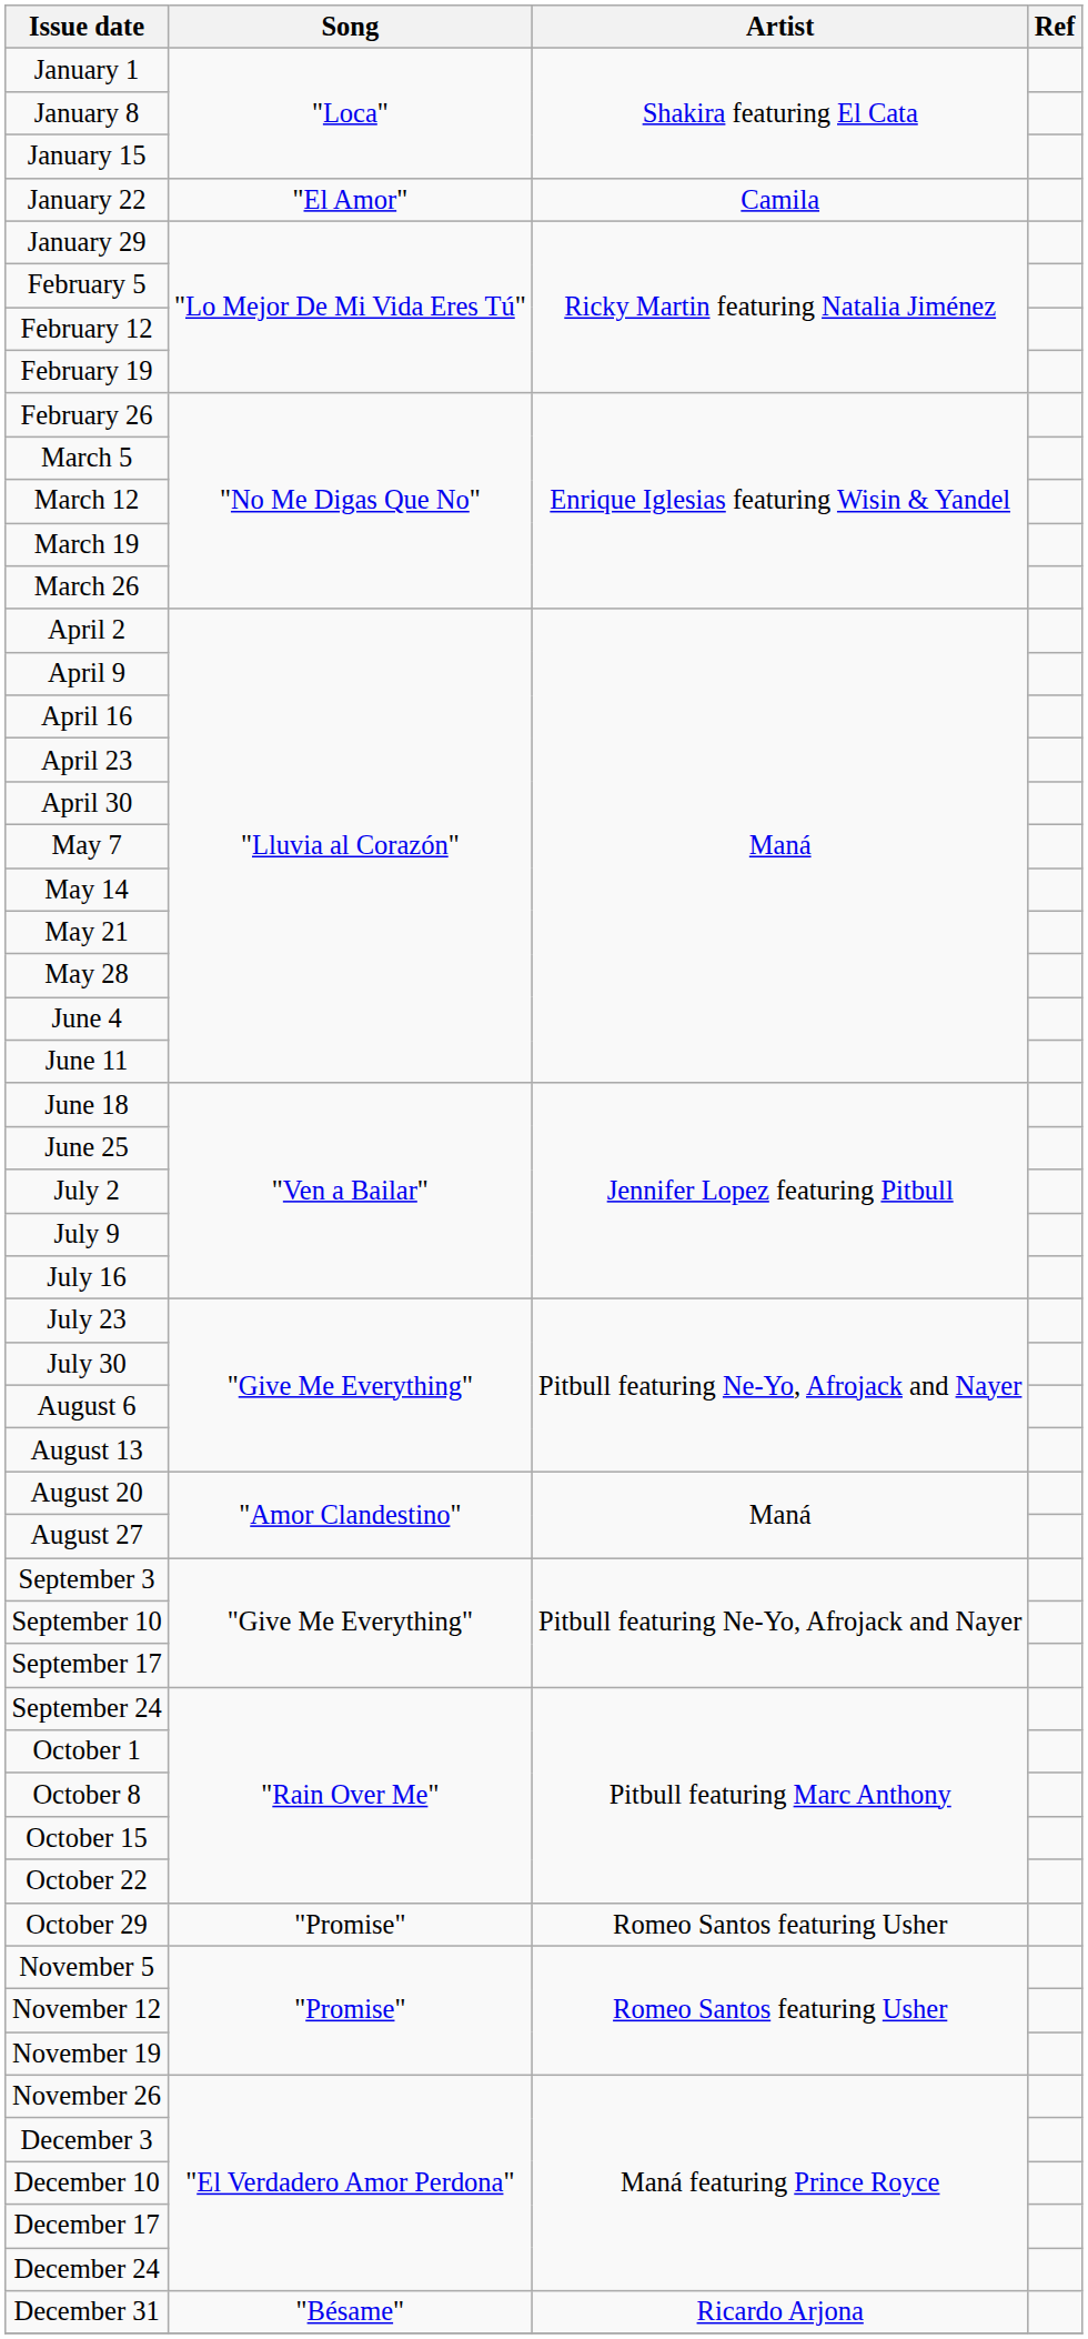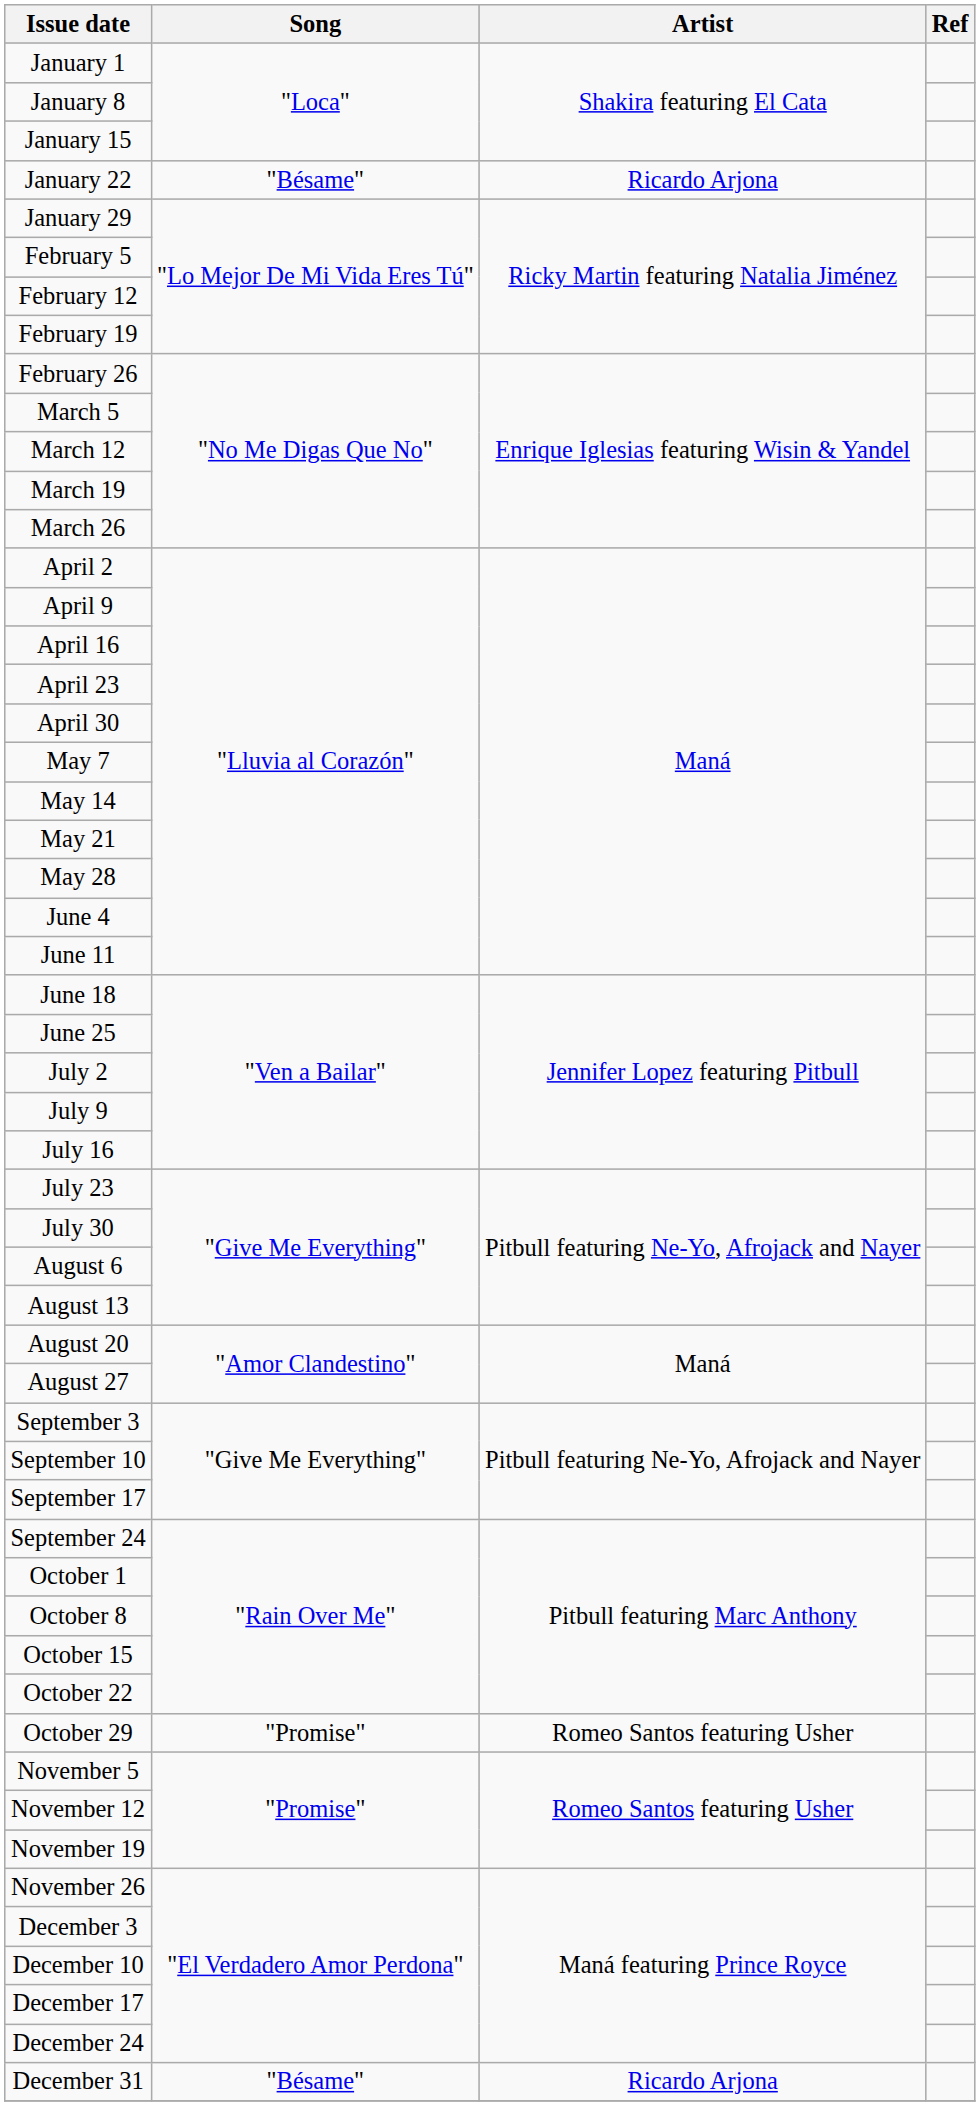January 22 | Song: "El Amor" -> "Bésame"
January 22 | Artist: Camila -> Ricardo Arjona
